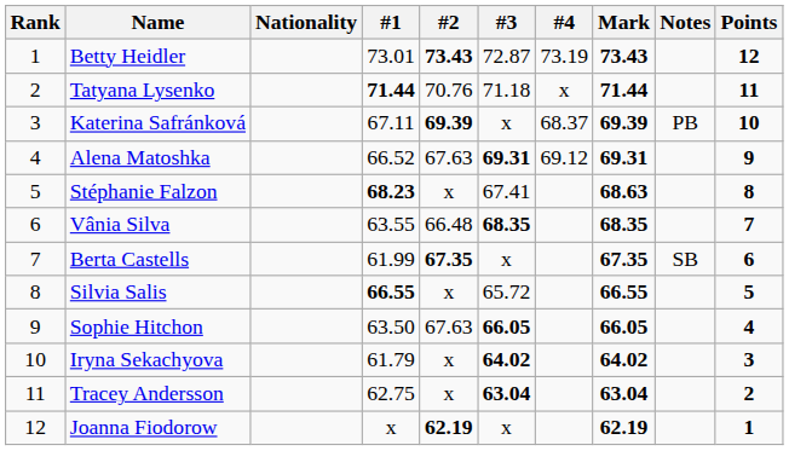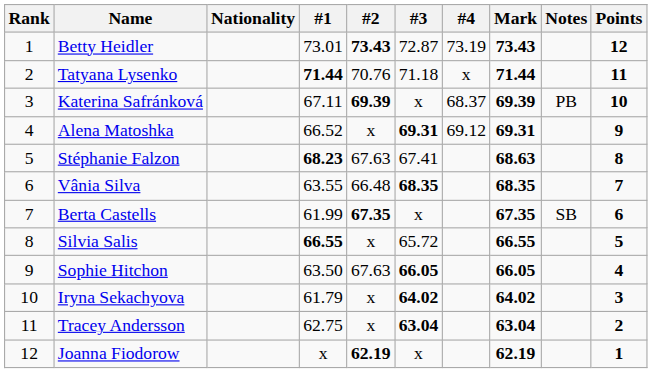Alena Matoshka | #2: 67.63 -> x
Stéphanie Falzon | #2: x -> 67.63
